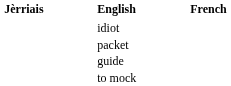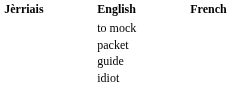rows swapped: to mock <-> idiot
